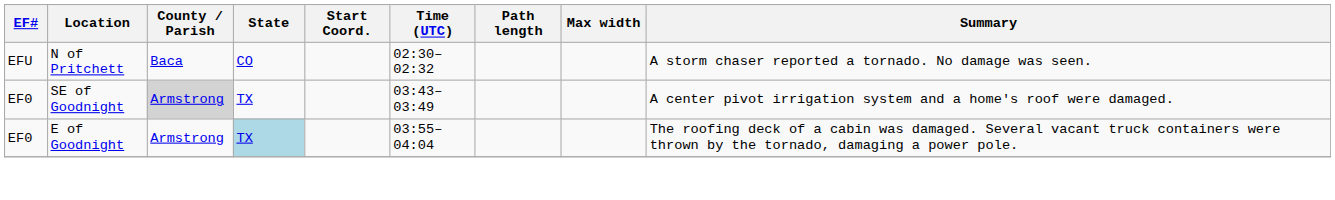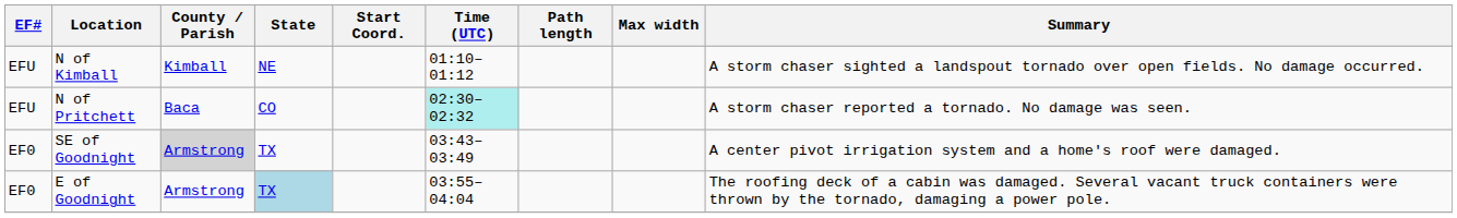+ row: EFU | N of Kimball | Kimball | NE | 01:10–01:12 | A storm chaser sighted a landspout tornado over open fields. No damage occurred.
N of Pritchett | Time (UTC): no background -> paleturquoise background
